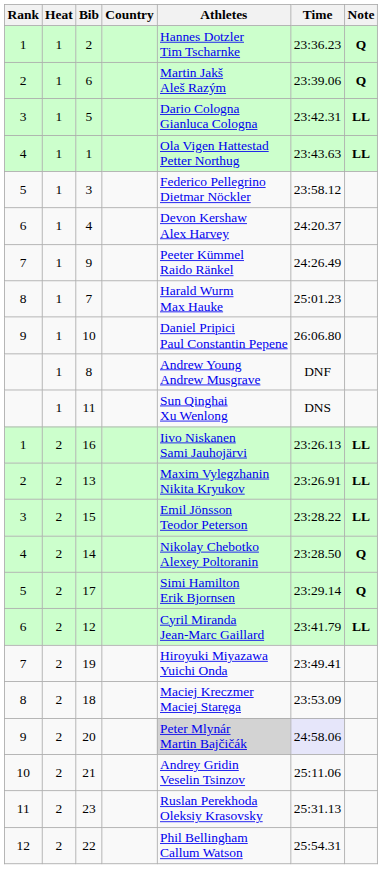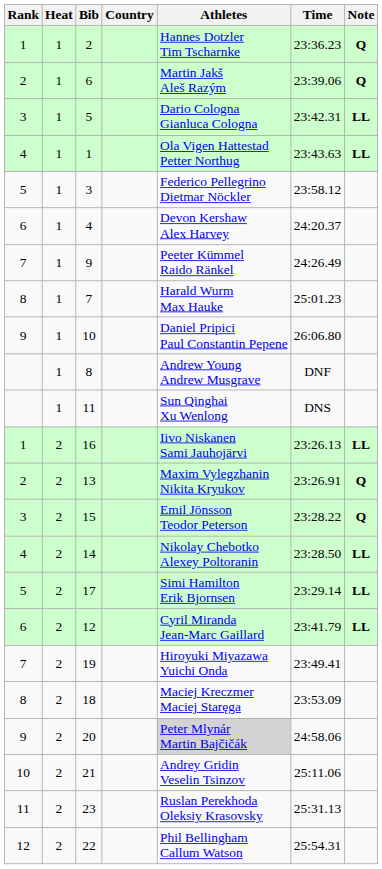13 | Note: LL -> Q
15 | Note: LL -> Q
14 | Note: Q -> LL
17 | Note: Q -> LL
20 | Time: lavender background -> no background
